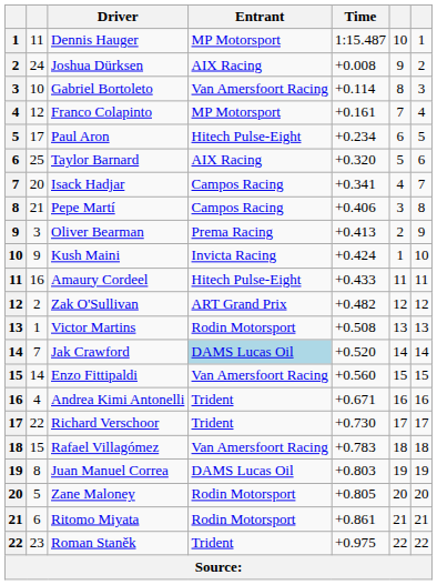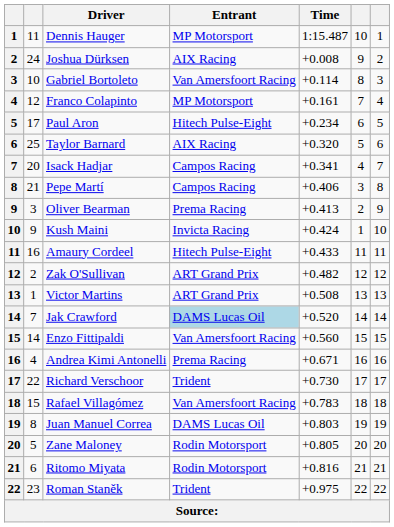Victor Martins | Entrant: Rodin Motorsport -> ART Grand Prix
Andrea Kimi Antonelli | Entrant: Trident -> Prema Racing
Ritomo Miyata | Time: +0.861 -> +0.816
